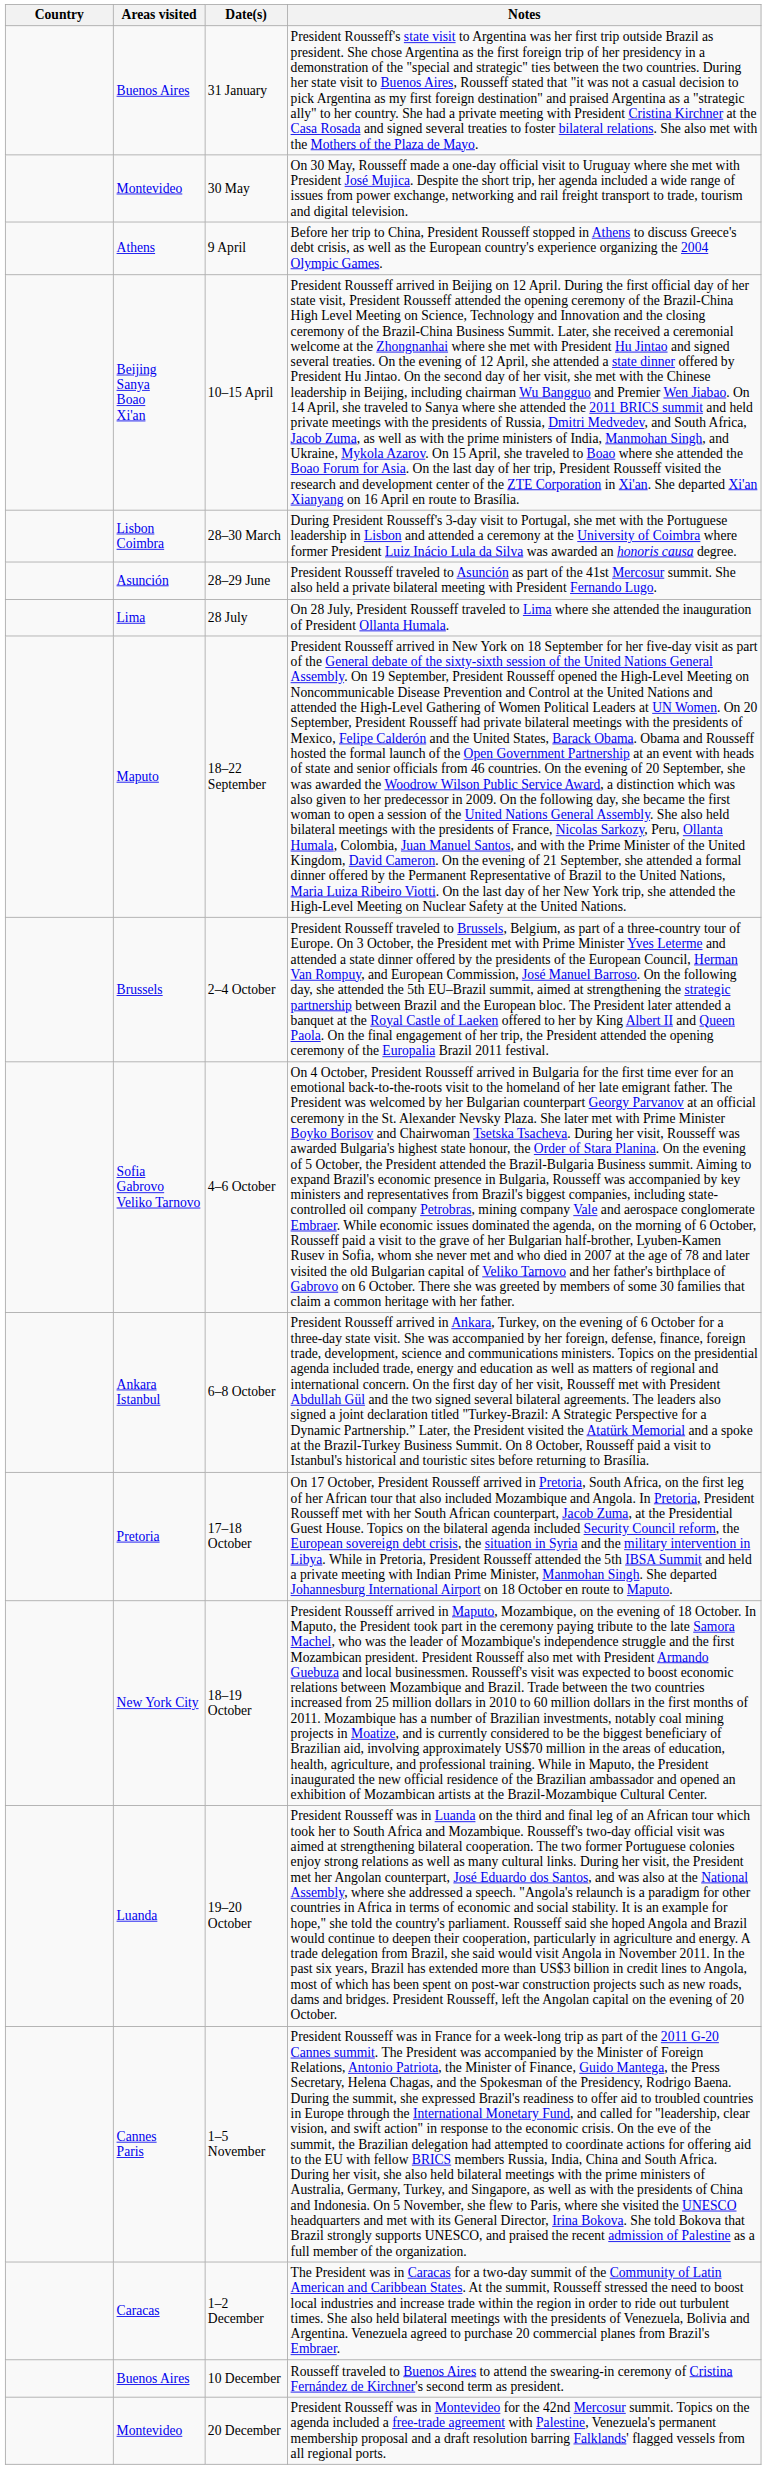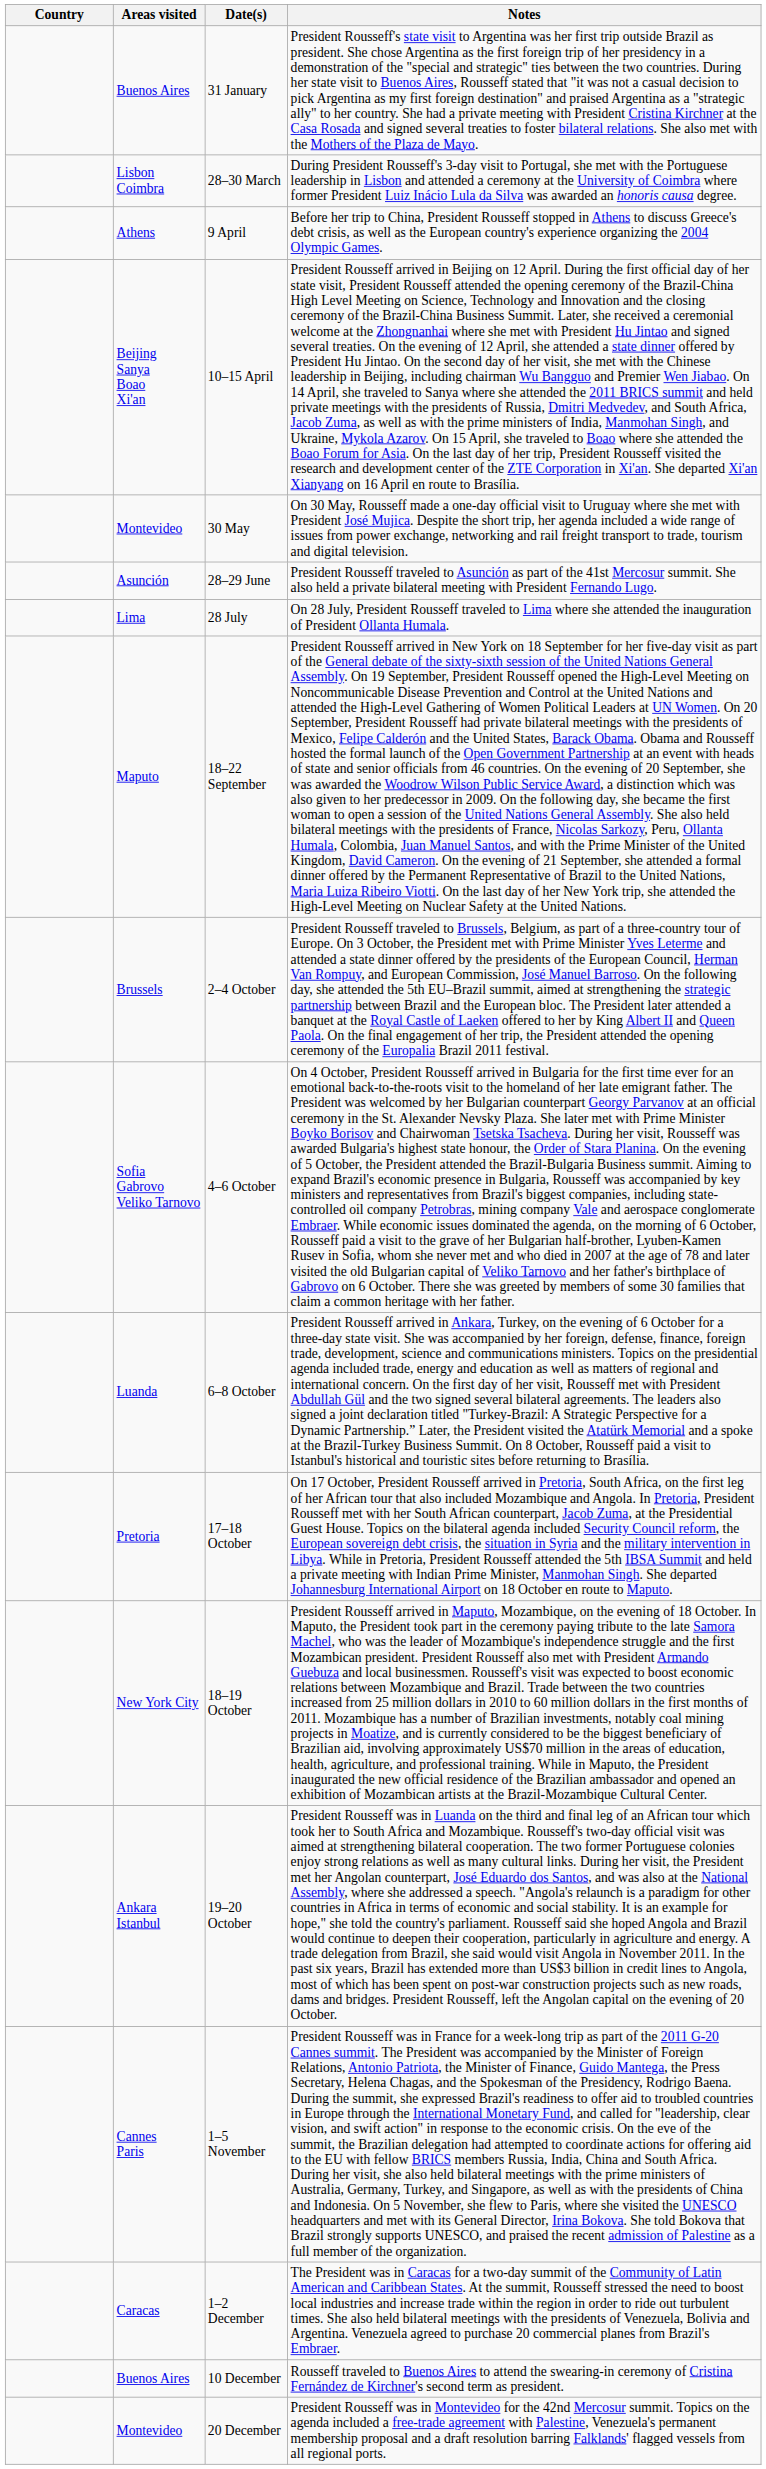rows swapped: 28–30 March <-> 30 May
6–8 October | Areas visited: Ankara Istanbul -> Luanda
19–20 October | Areas visited: Luanda -> Ankara Istanbul
